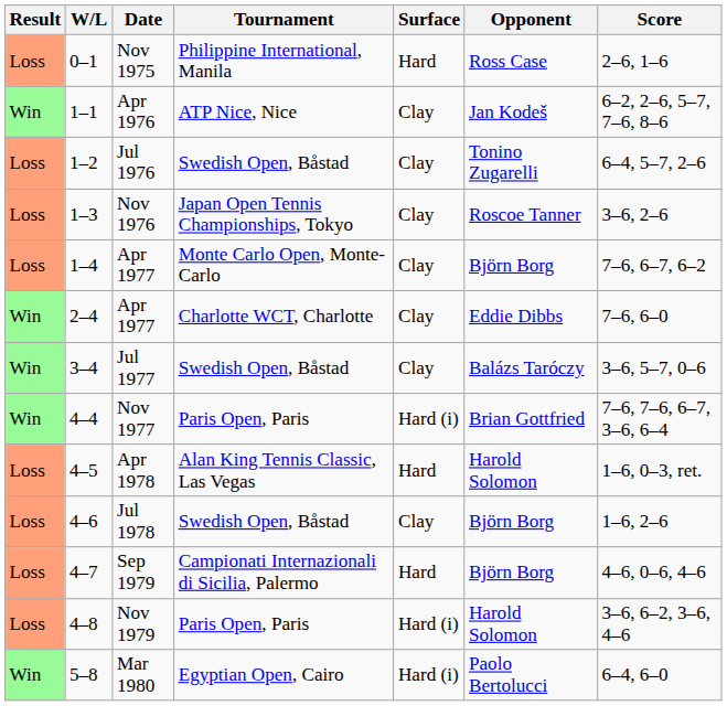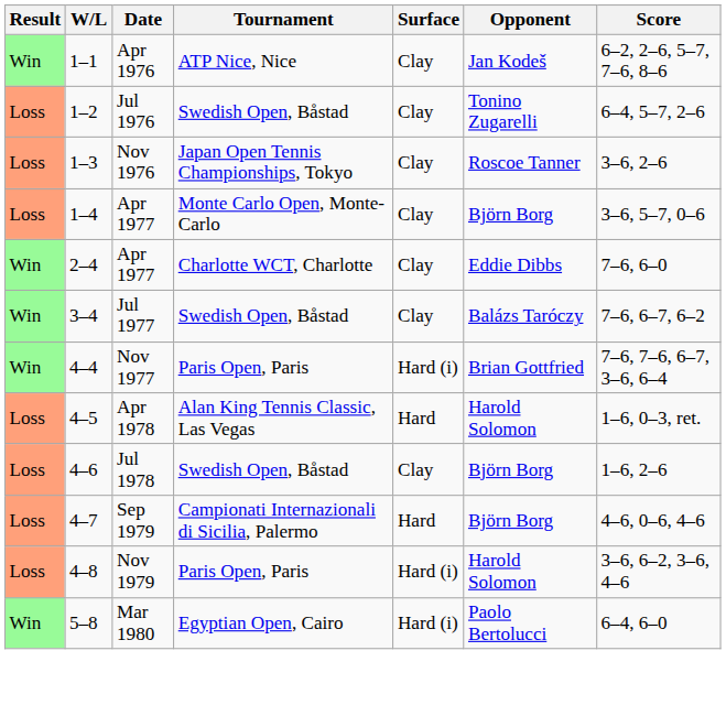- row: Loss | 0–1 | Nov 1975 | Philippine International, Manila | Hard | Ross Case | 2–6, 1–6
1–4 / Apr 1977 | Score: 7–6, 6–7, 6–2 -> 3–6, 5–7, 0–6
Jul 1977 | Score: 3–6, 5–7, 0–6 -> 7–6, 6–7, 6–2
